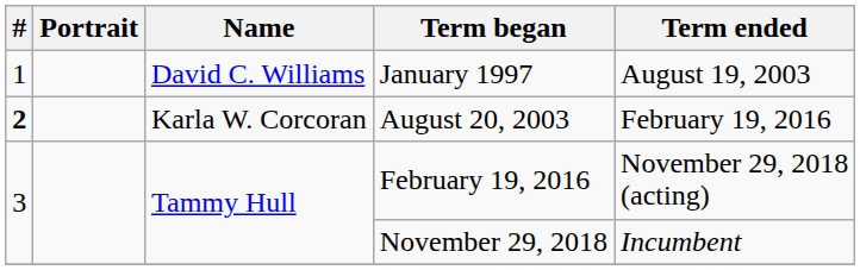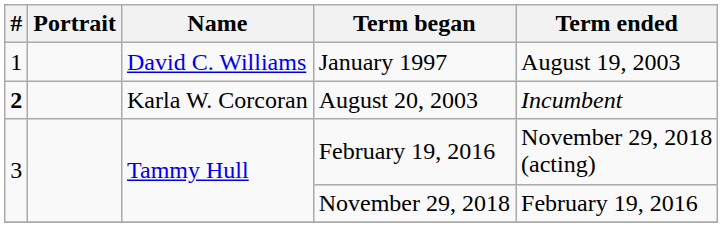August 20, 2003 | Term ended: February 19, 2016 -> Incumbent
November 29, 2018 | Term ended: Incumbent -> February 19, 2016
